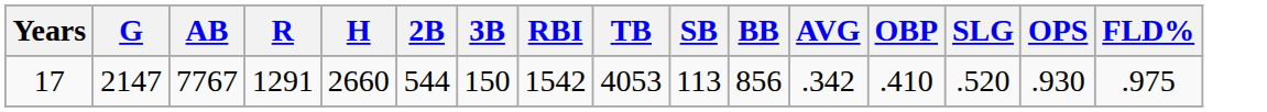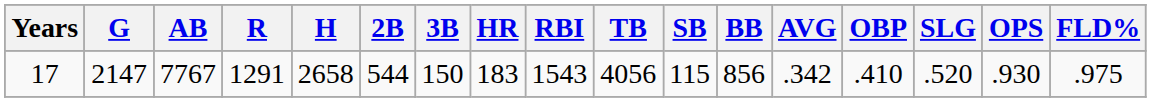+ column: HR | 183
17 | H: 2660 -> 2658
17 | RBI: 1542 -> 1543
17 | TB: 4053 -> 4056
17 | SB: 113 -> 115
